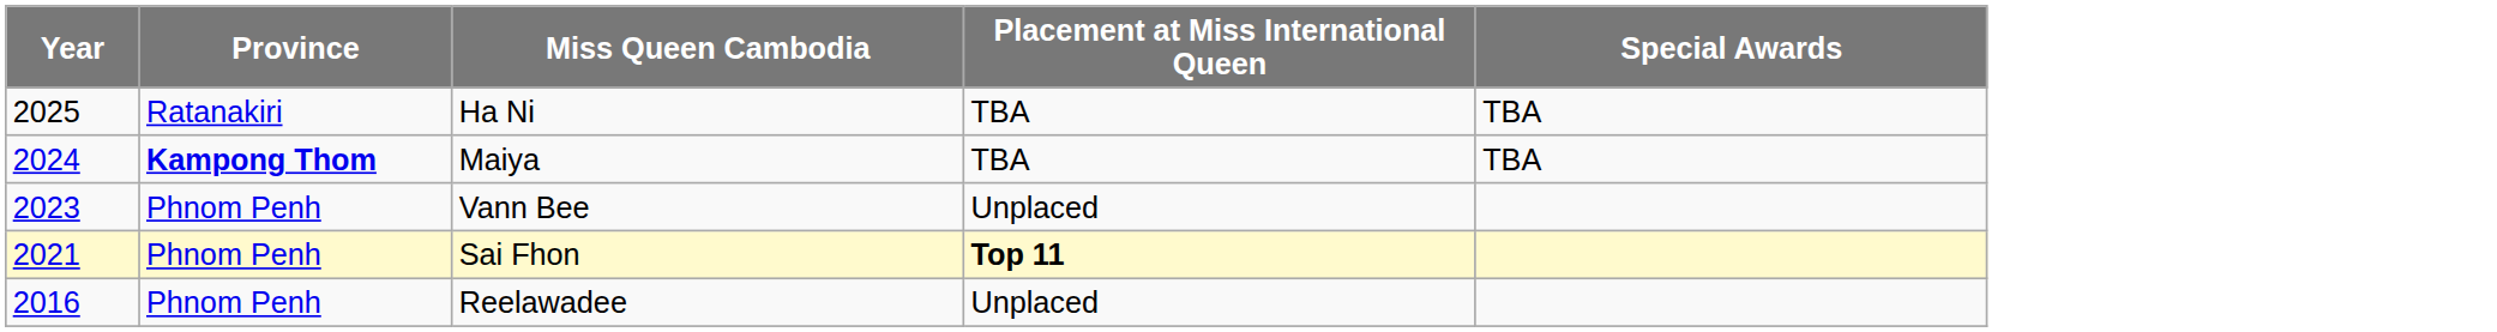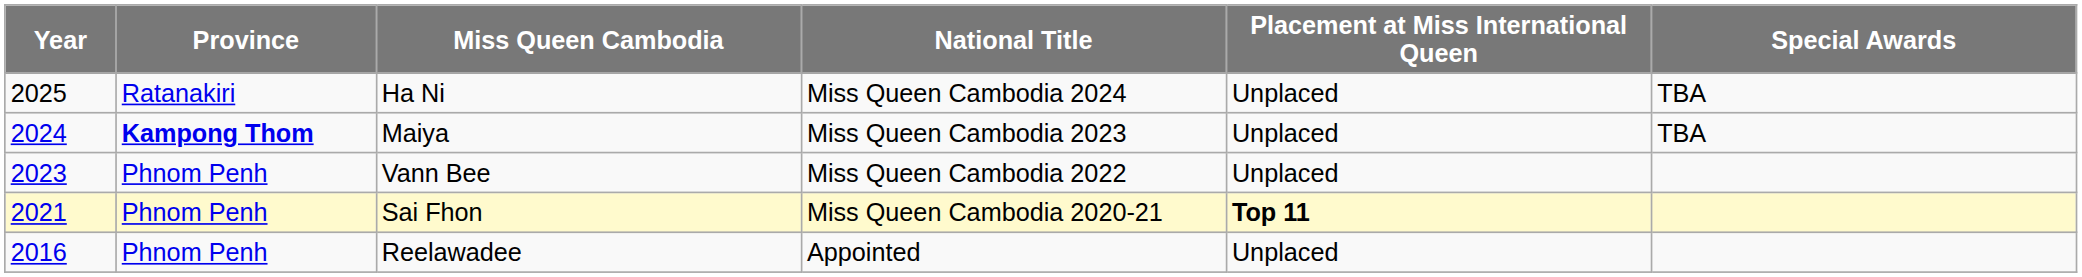+ column: National Title | Miss Queen Cambodia 2024 | Miss Queen Cambodia 2023 | Miss Queen Cambodia 2022 | Miss Queen Cambodia 2020-21 | Appointed
Ha Ni | Placement at Miss International Queen: TBA -> Unplaced
Maiya | Placement at Miss International Queen: TBA -> Unplaced
